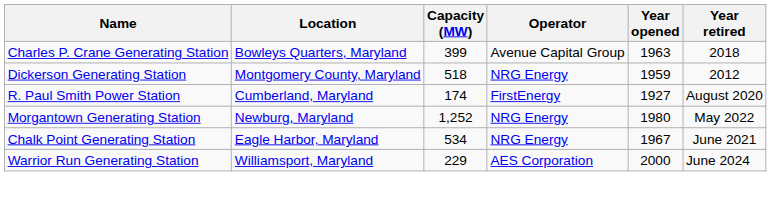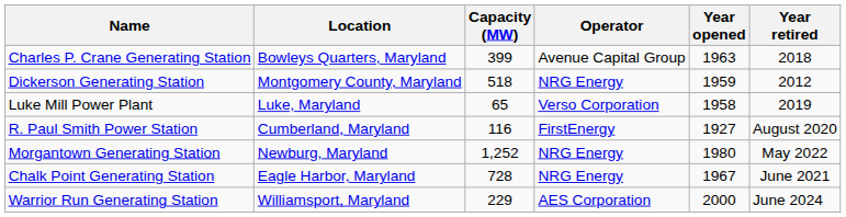+ row: Luke Mill Power Plant | Luke, Maryland | 65 | Verso Corporation | 1958 | 2019
R. Paul Smith Power Station | Capacity (MW): 174 -> 116
Chalk Point Generating Station | Capacity (MW): 534 -> 728
